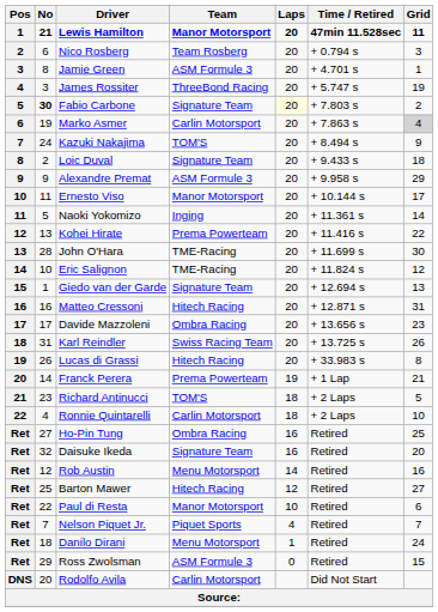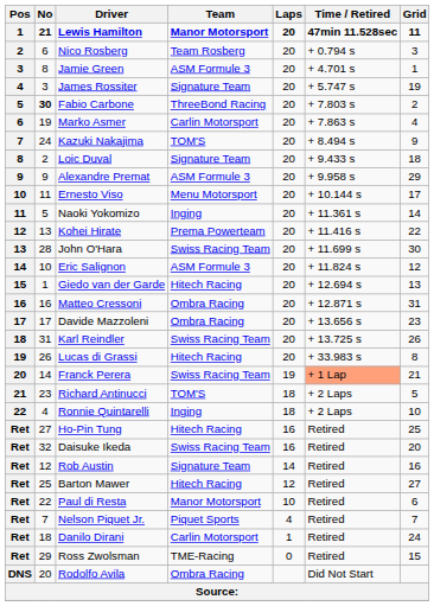James Rossiter | Team: ThreeBond Racing -> Signature Team
Fabio Carbone | Team: Signature Team -> ThreeBond Racing
Fabio Carbone | Laps: lightyellow background -> no background
Marko Asmer | Grid: lightgrey background -> no background
Ernesto Viso | Team: Manor Motorsport -> Menu Motorsport
John O'Hara | Team: TME-Racing -> Swiss Racing Team
Eric Salignon | Team: TME-Racing -> ASM Formule 3
Giedo van der Garde | Team: Signature Team -> Hitech Racing
Matteo Cressoni | Team: Hitech Racing -> Ombra Racing
Franck Perera | Team: Prema Powerteam -> Swiss Racing Team
Franck Perera | Time / Retired: no background -> lightsalmon background
Ronnie Quintarelli | Team: Carlin Motorsport -> Inging
Ho-Pin Tung | Team: Ombra Racing -> Hitech Racing
Daisuke Ikeda | Team: Signature Team -> Swiss Racing Team
Rob Austin | Team: Menu Motorsport -> Signature Team
Danilo Dirani | Team: Menu Motorsport -> Carlin Motorsport
Ross Zwolsman | Team: ASM Formule 3 -> TME-Racing
Rodolfo Avila | Team: Carlin Motorsport -> Ombra Racing
